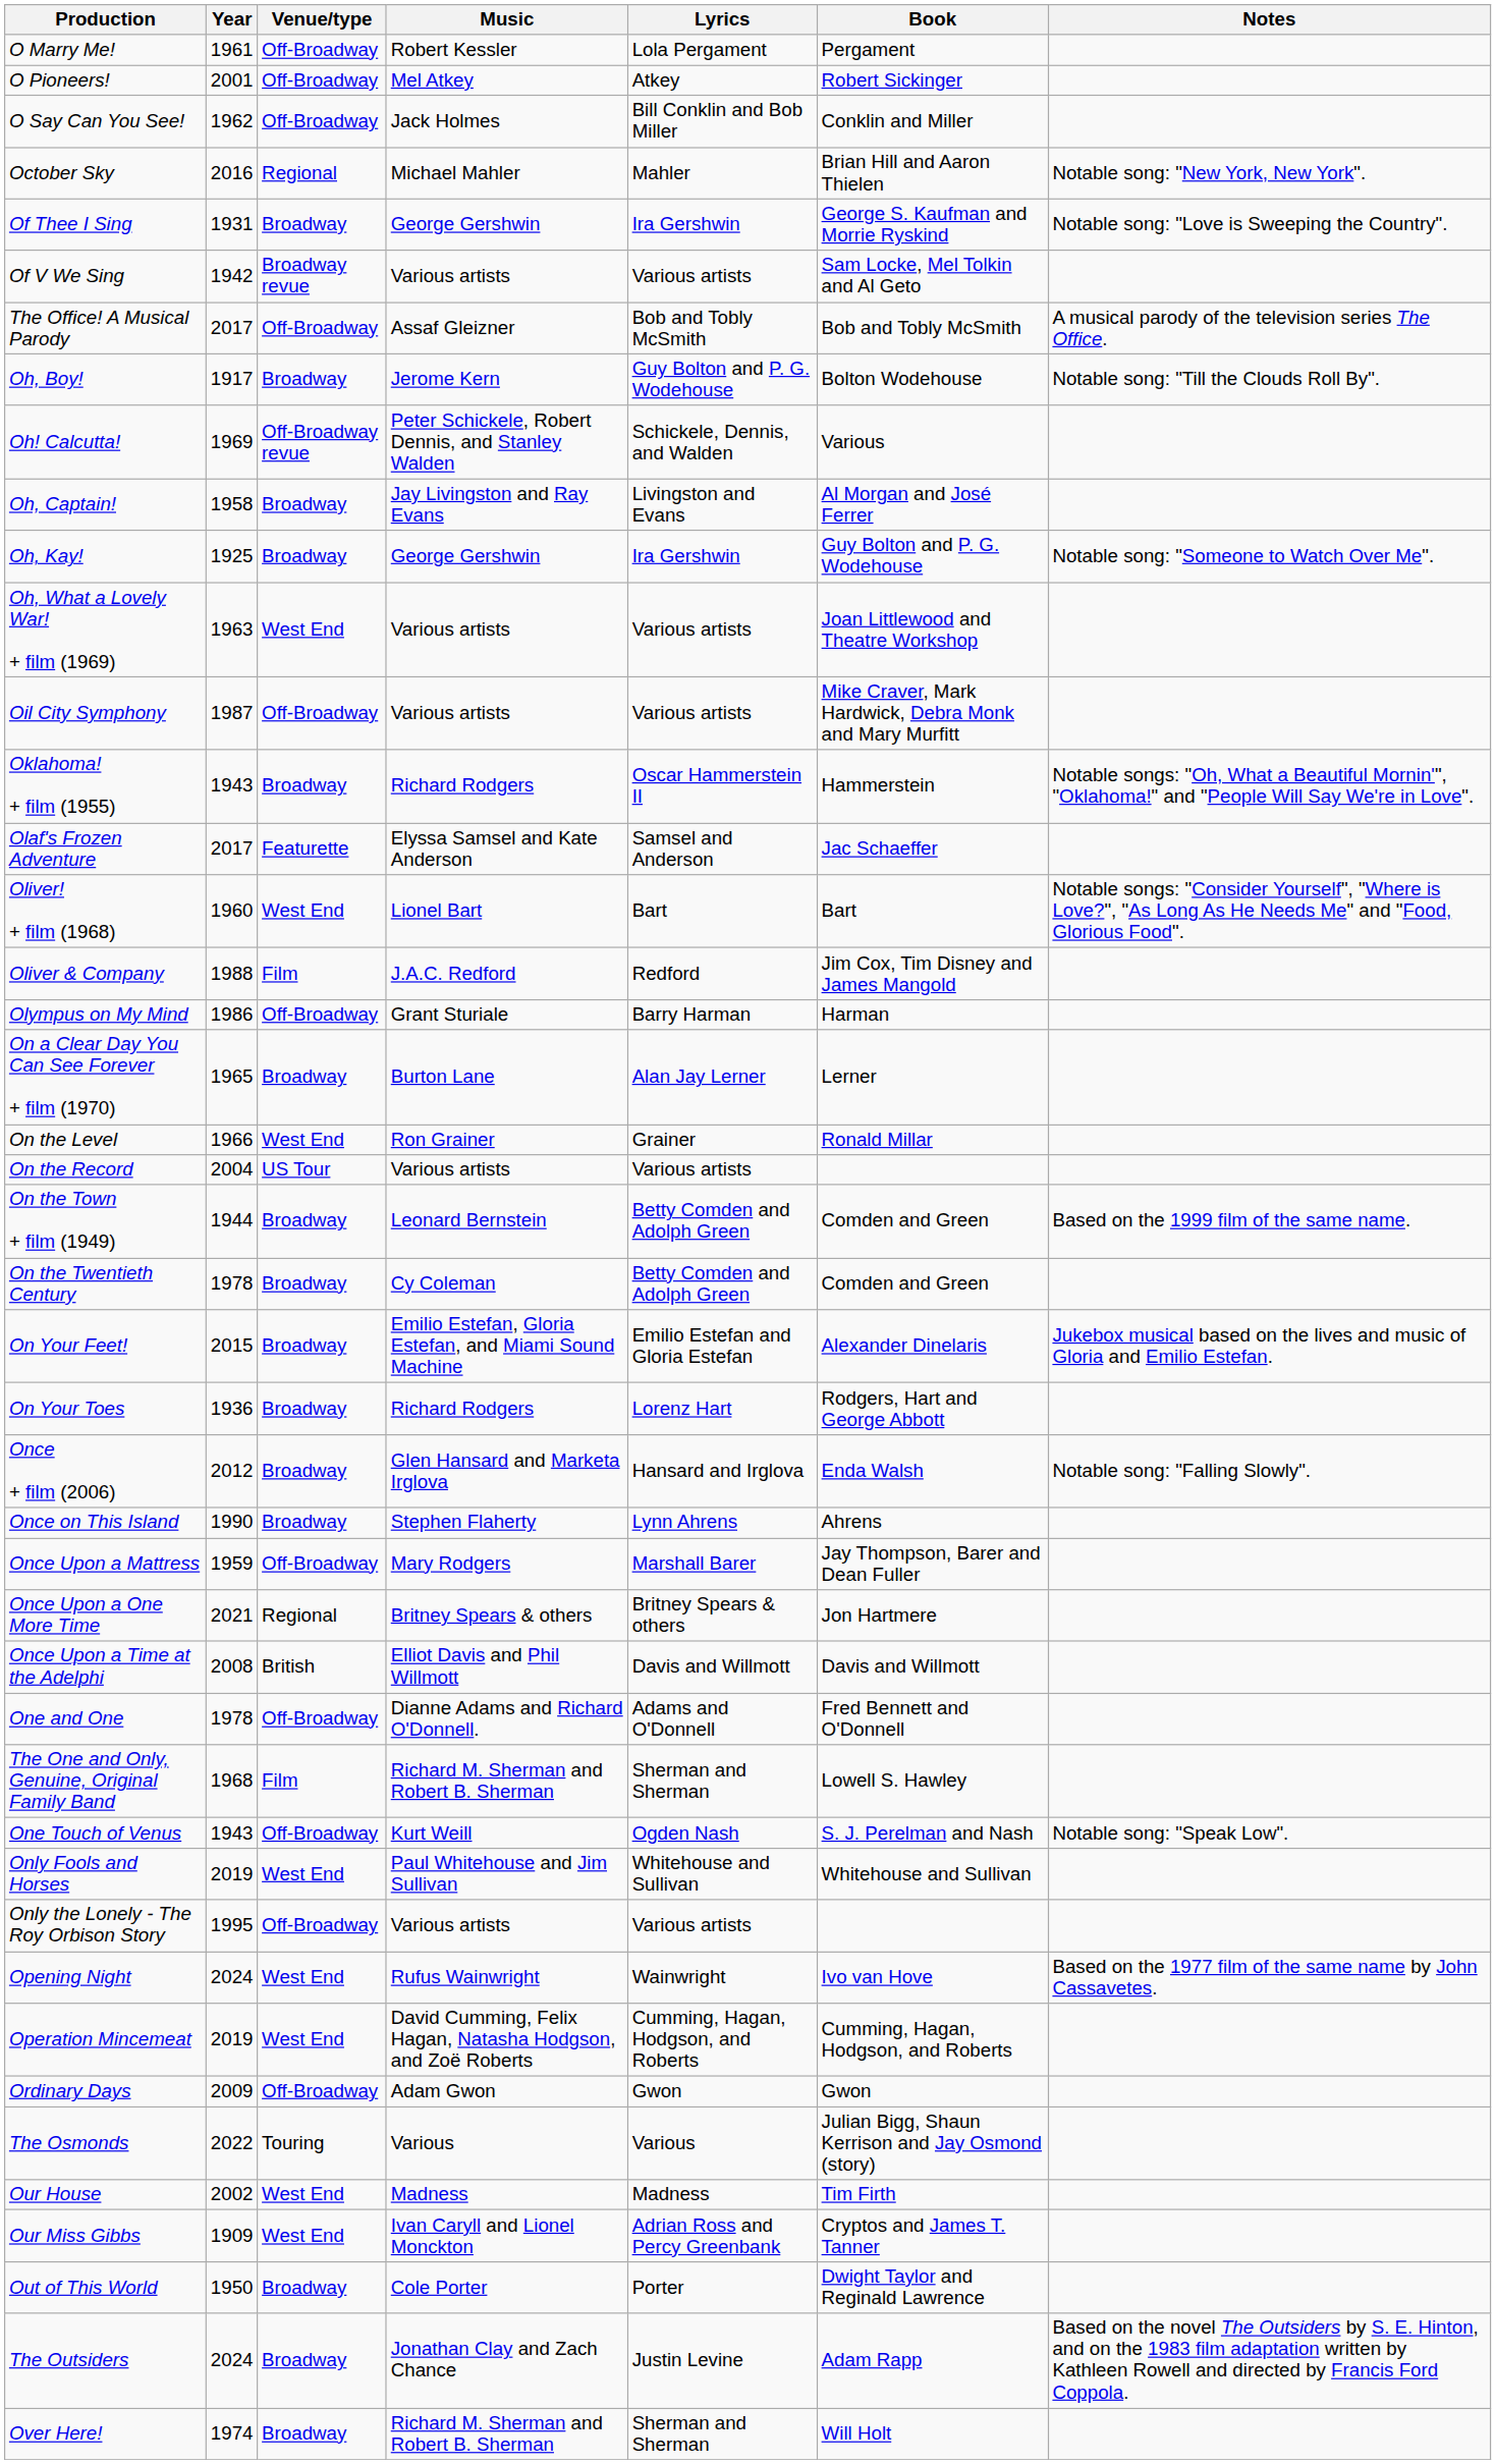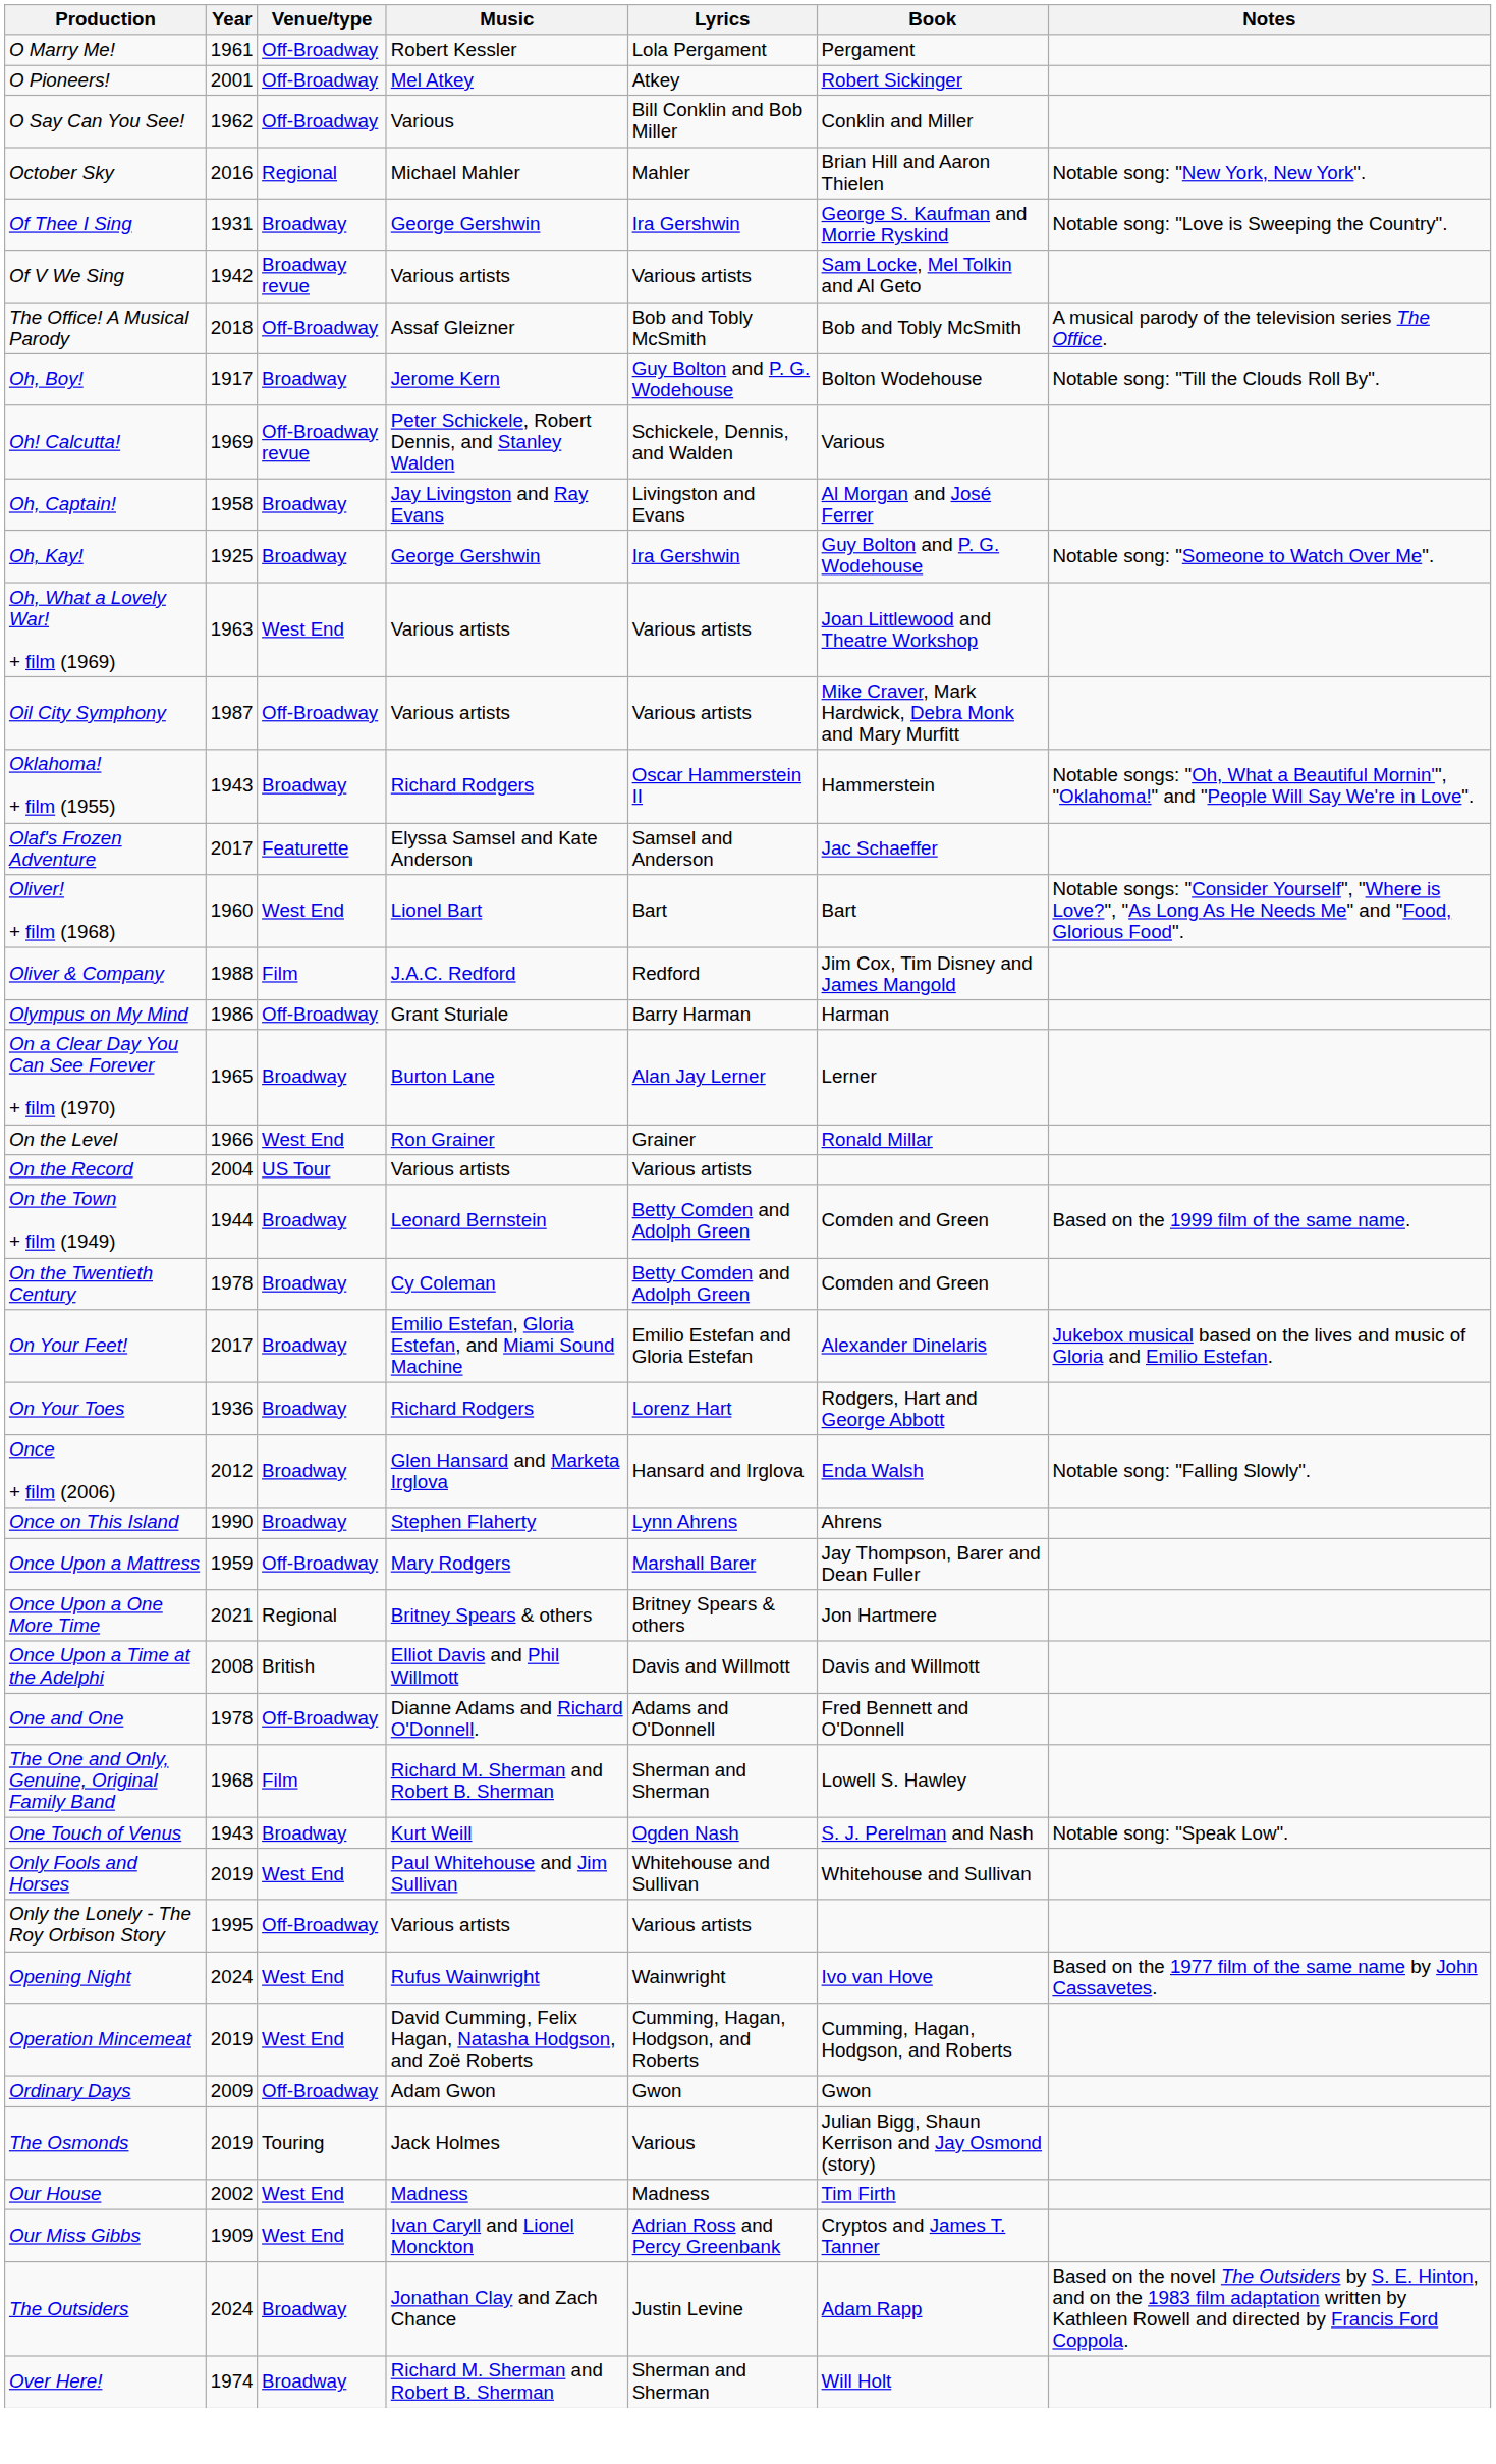O Say Can You See! | Music: Jack Holmes -> Various
The Office! A Musical Parody | Year: 2017 -> 2018
On Your Feet! | Year: 2015 -> 2017
One Touch of Venus | Venue/type: Off-Broadway -> Broadway
The Osmonds | Year: 2022 -> 2019
The Osmonds | Music: Various -> Jack Holmes
- row: Out of This World | 1950 | Broadway | Cole Porter | Porter | Dwight Taylor and Reginald Lawrence
